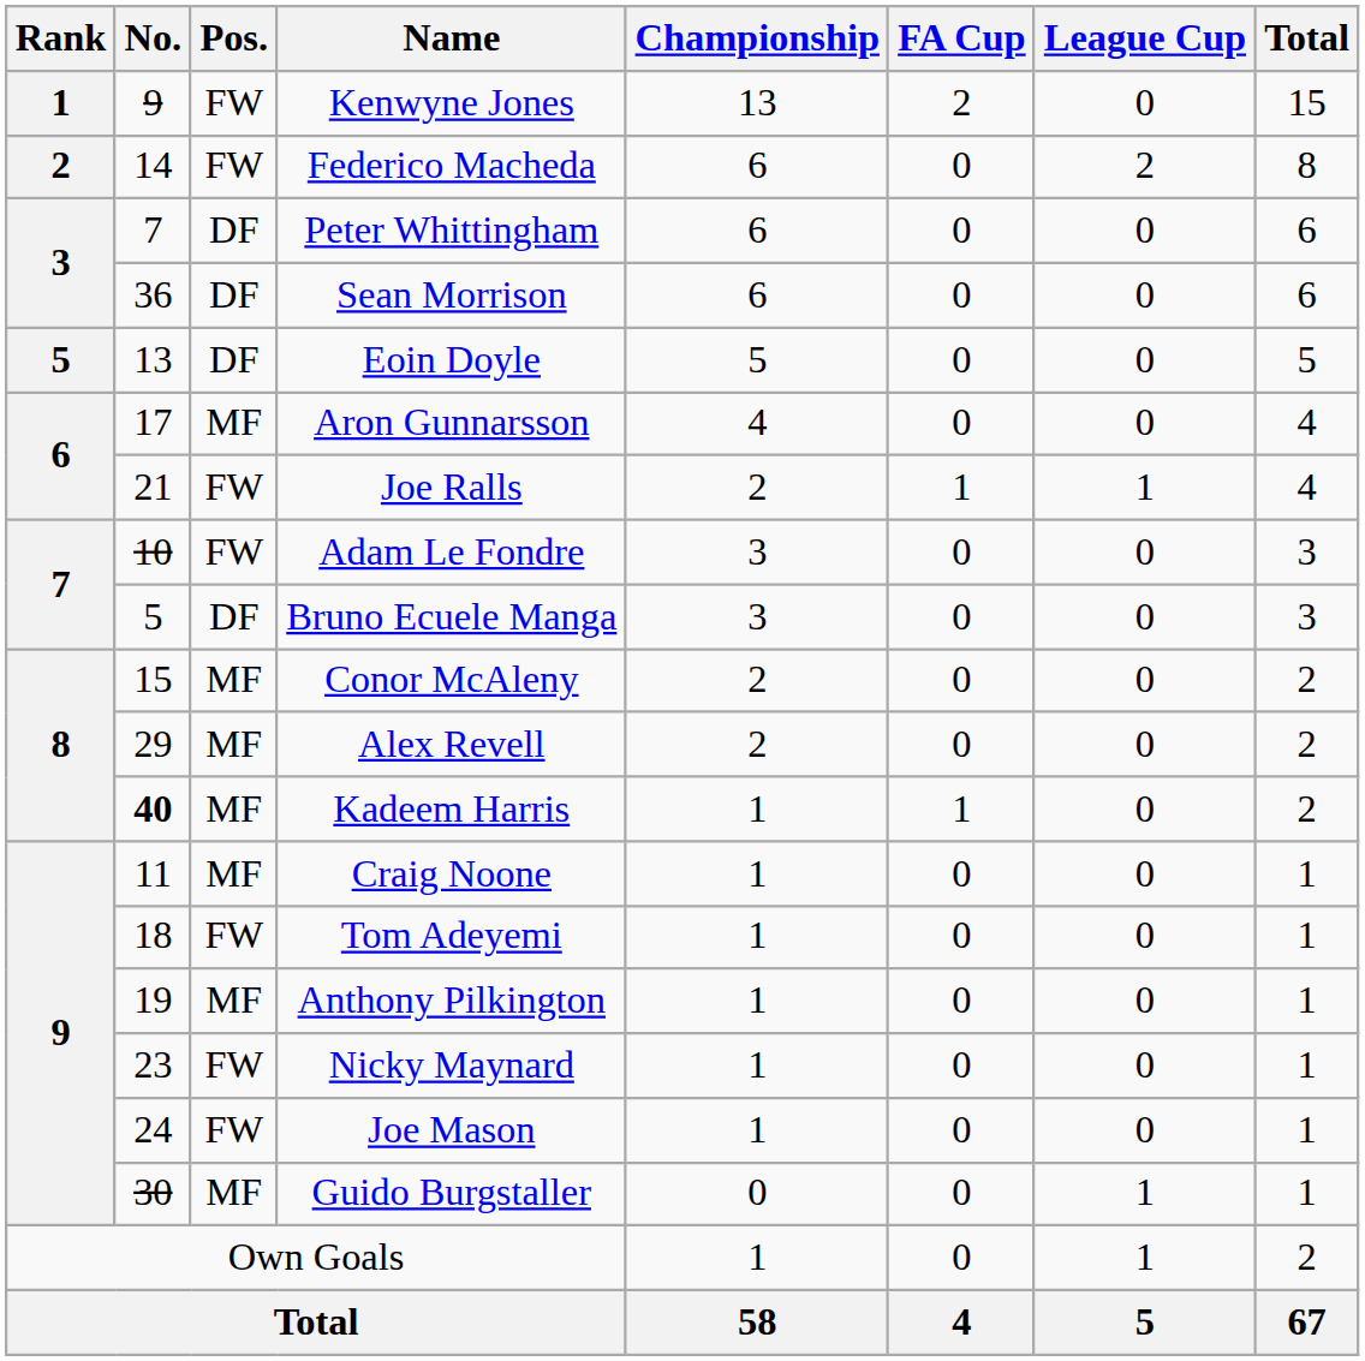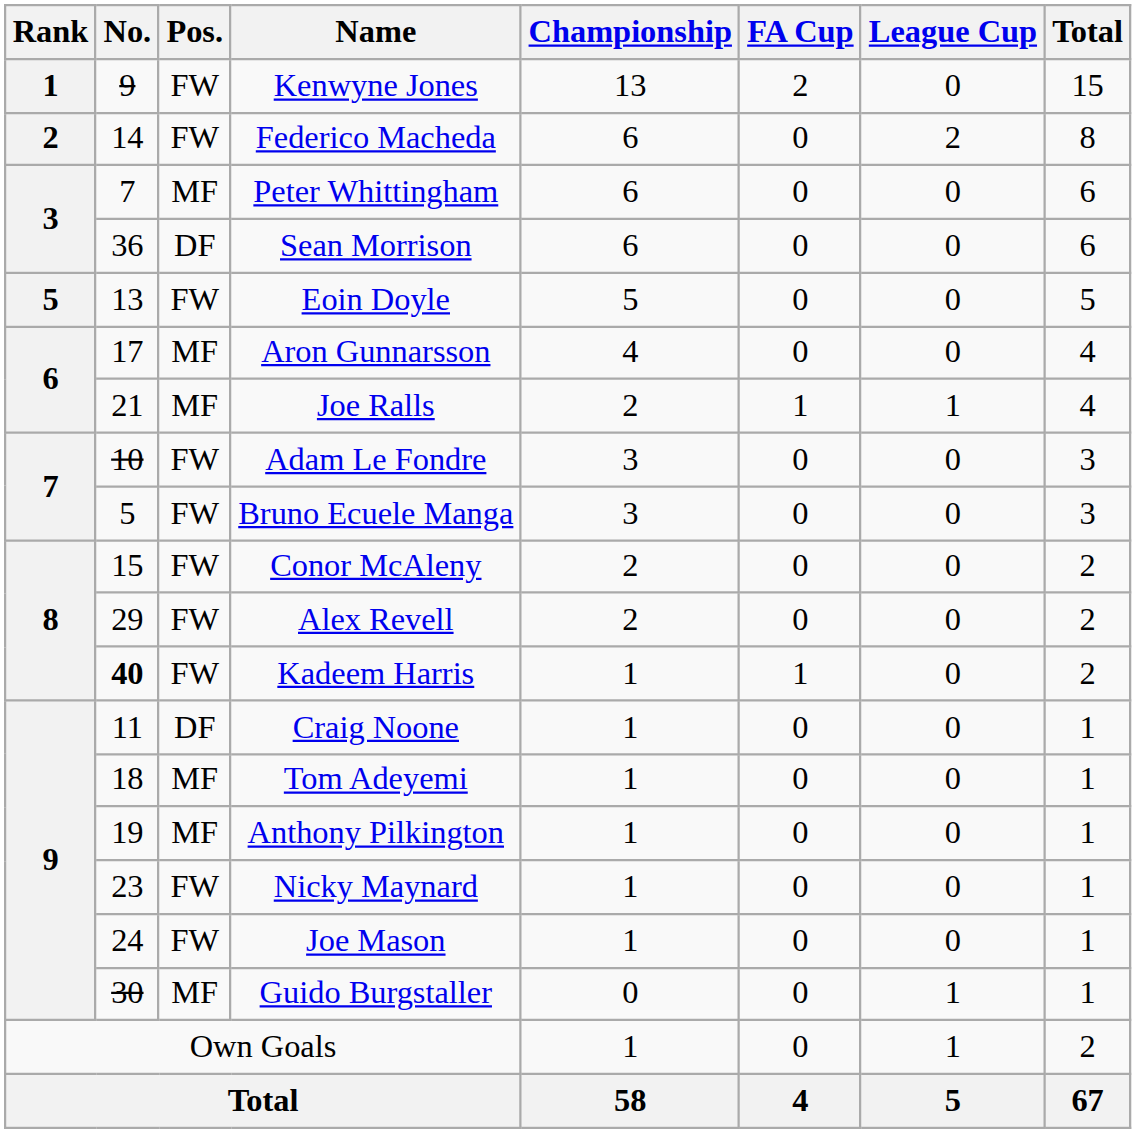Peter Whittingham | Pos.: DF -> MF
Eoin Doyle | Pos.: DF -> FW
Joe Ralls | Pos.: FW -> MF
Bruno Ecuele Manga | Pos.: DF -> FW
Conor McAleny | Pos.: MF -> FW
Alex Revell | Pos.: MF -> FW
Kadeem Harris | Pos.: MF -> FW
Craig Noone | Pos.: MF -> DF
Tom Adeyemi | Pos.: FW -> MF
